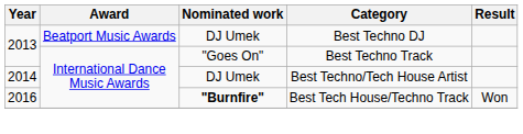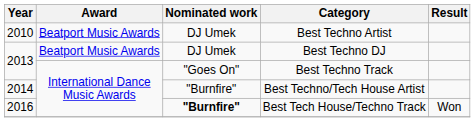+ row: 2010 | Beatport Music Awards | DJ Umek | Best Techno Artist
Best Techno/Tech House Artist | Nominated work: DJ Umek -> "Burnfire"
